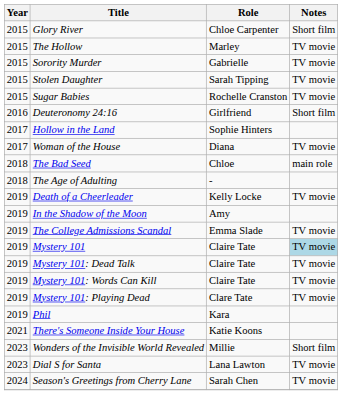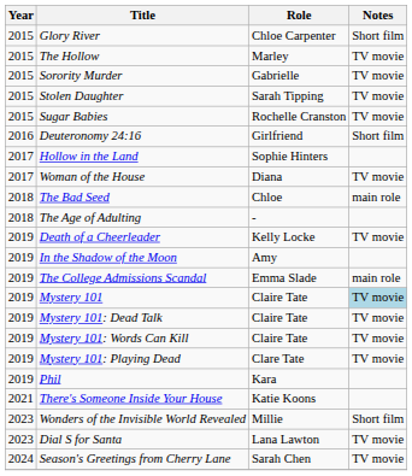The College Admissions Scandal | Notes: TV movie -> main role
